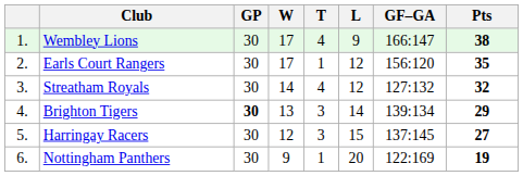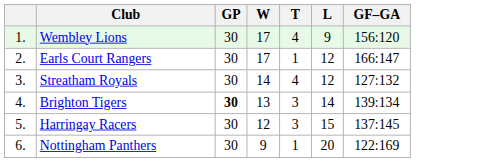- column: Pts | 38 | 35 | 32 | 29 | 27 | 19
Wembley Lions | GF–GA: 166:147 -> 156:120
Earls Court Rangers | GF–GA: 156:120 -> 166:147
